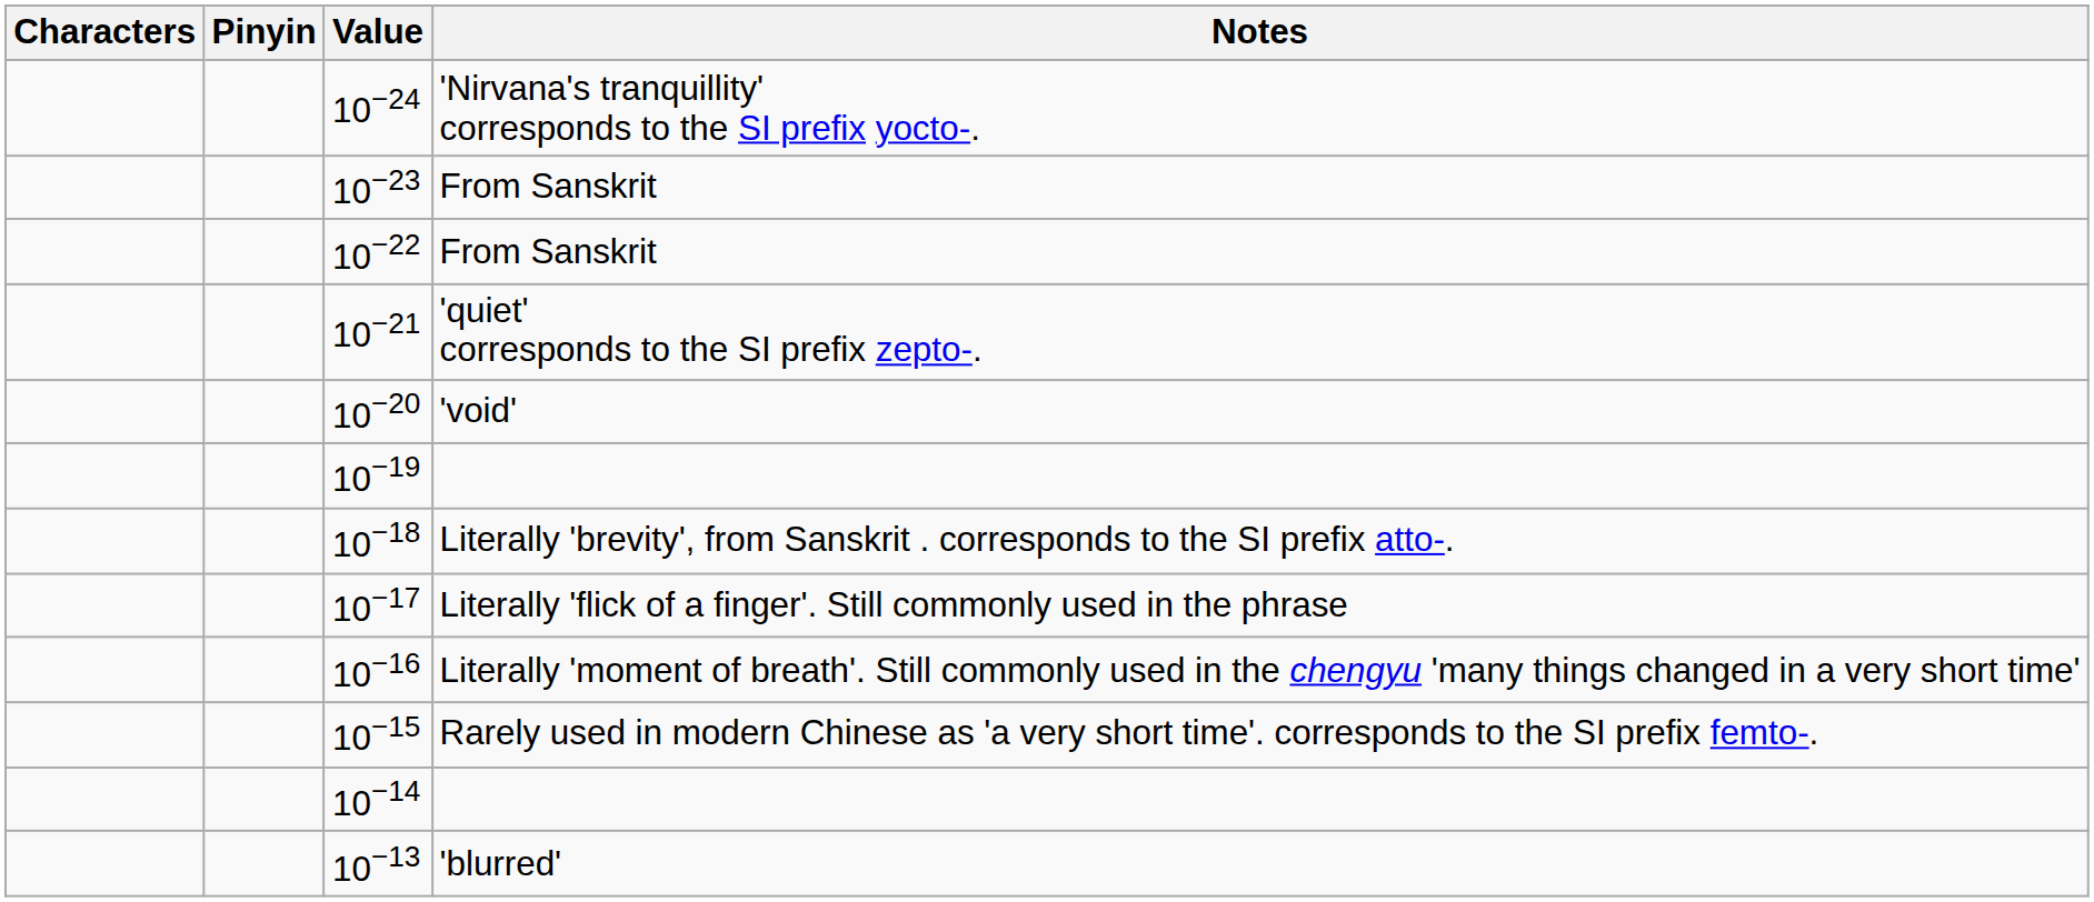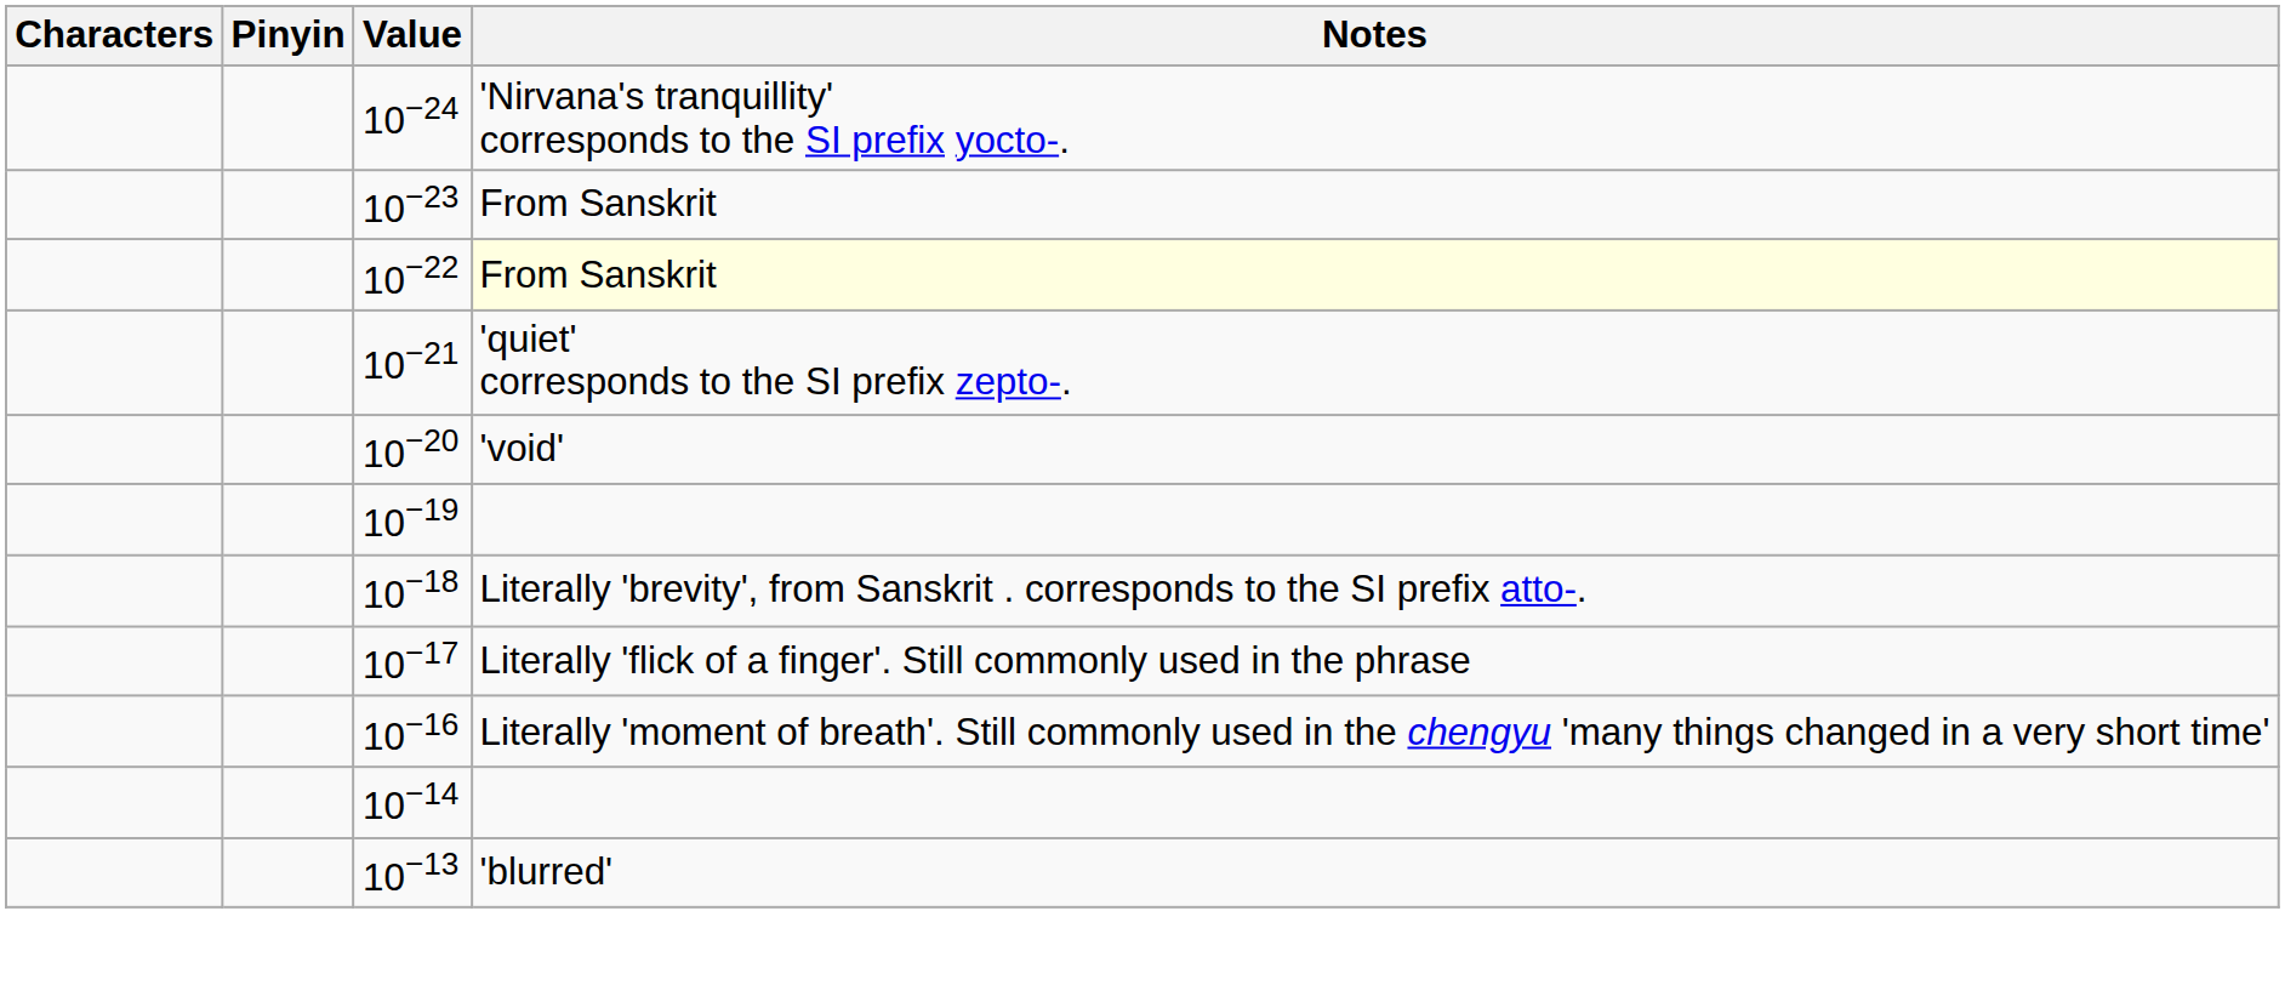10−22 | Notes: no background -> lightyellow background
- row: 10−15 | Rarely used in modern Chinese as 'a very short time'. corresponds to the SI prefix femto-.
